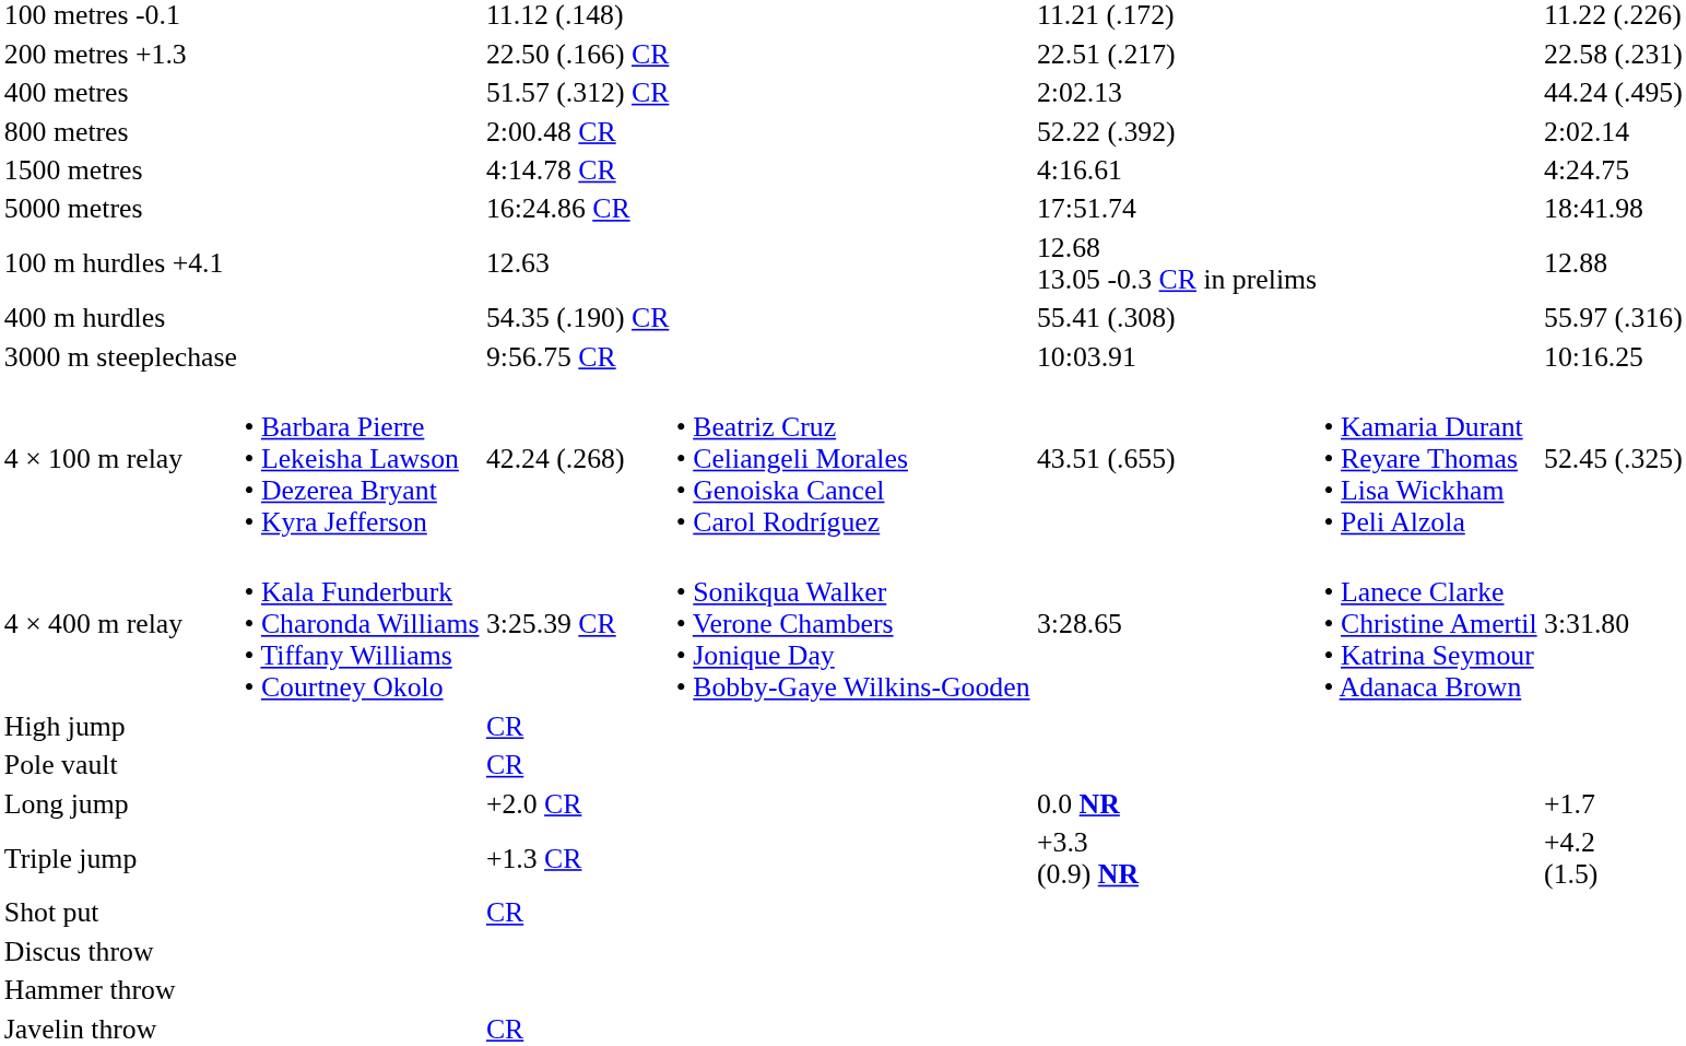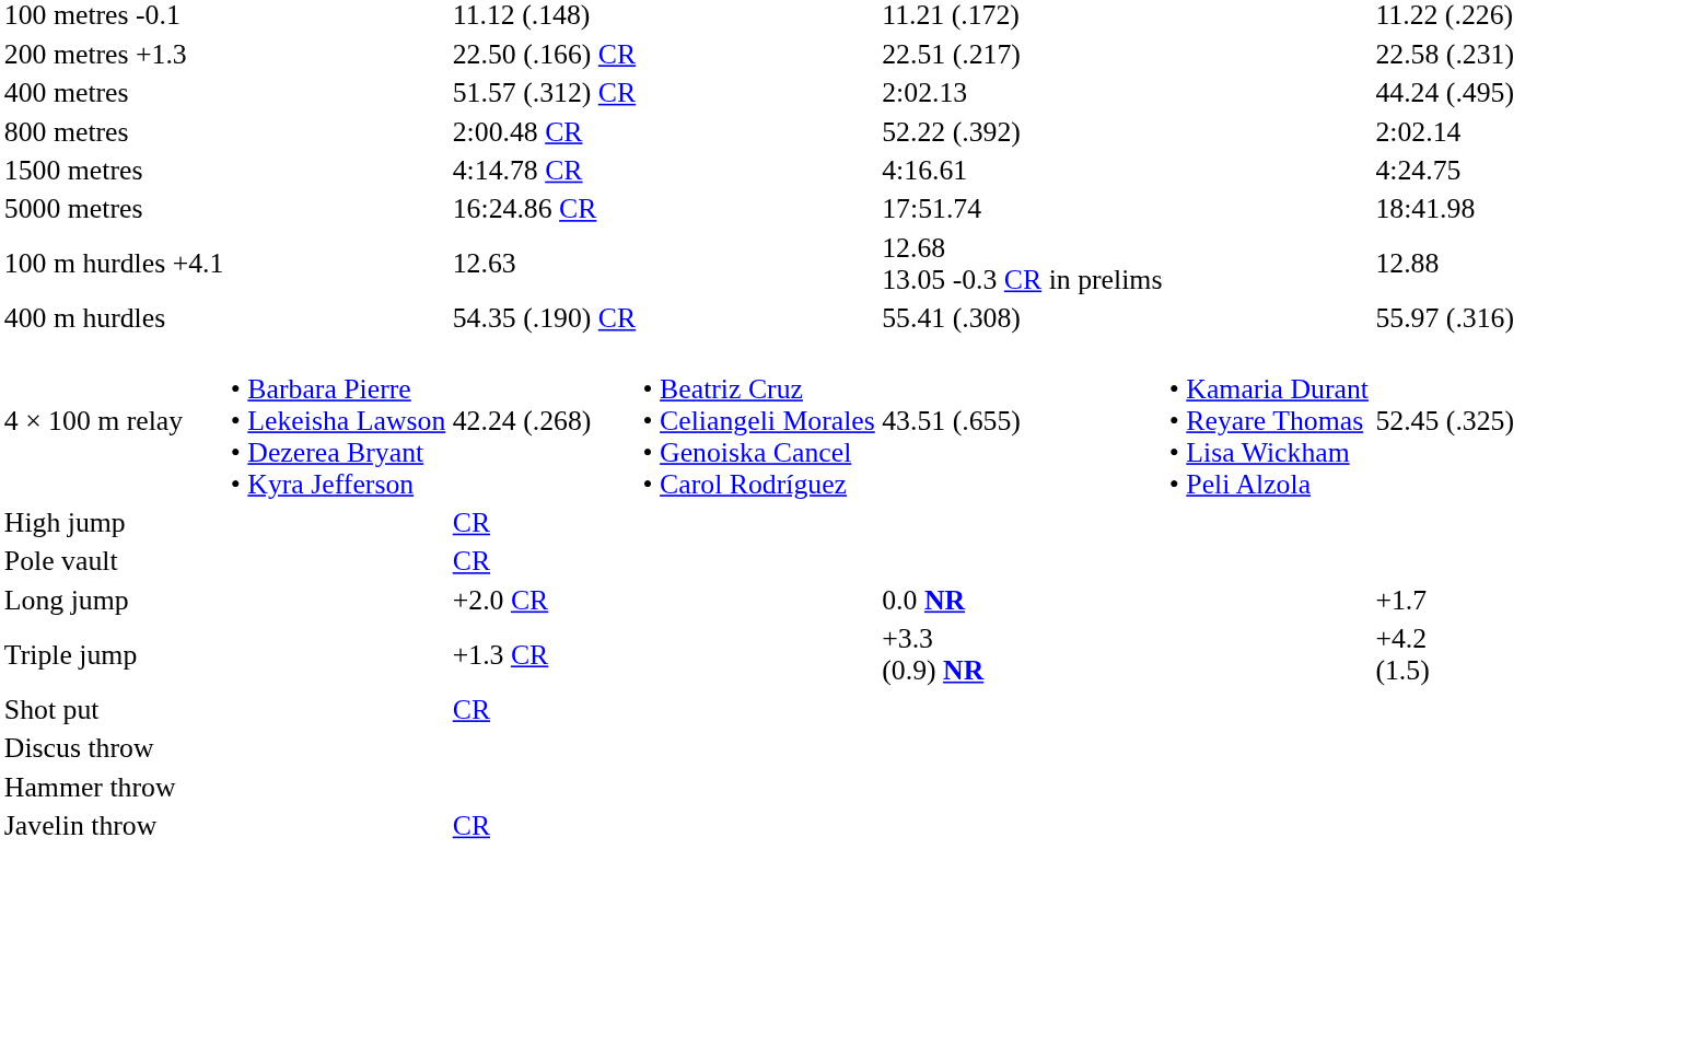- row: 3000 m steeplechase | 9:56.75 CR | 10:03.91 | 10:16.25
- row: 4 × 400 m relay | • Kala Funderburk • Charonda Williams • Tiffany Williams • Courtney Okolo | 3:25.39 CR | • Sonikqua Walker • Verone Chambers • Jonique Day • Bobby-Gaye Wilkins-Gooden | 3:28.65 | • Lanece Clarke • Christine Amertil • Katrina Seymour • Adanaca Brown | 3:31.80
